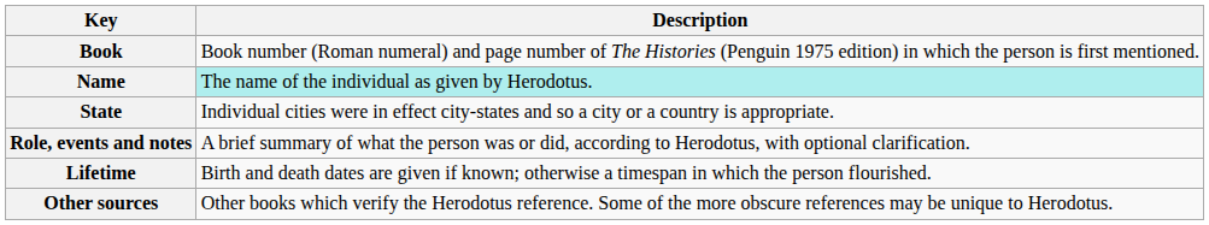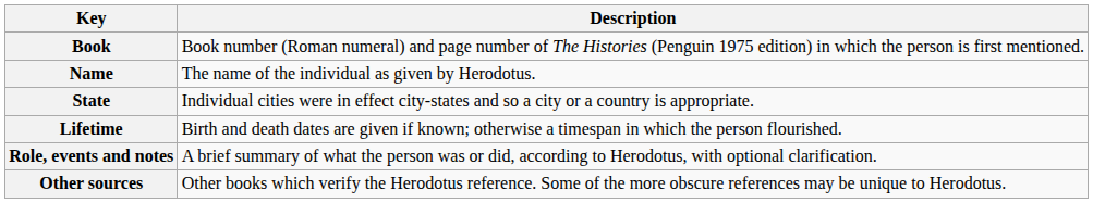Name | Description: paleturquoise background -> no background
rows swapped: Lifetime <-> Role, events and notes
